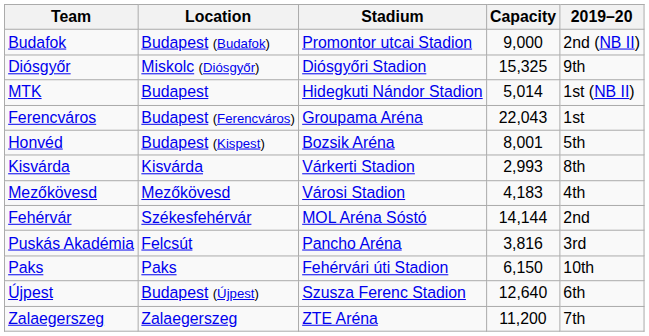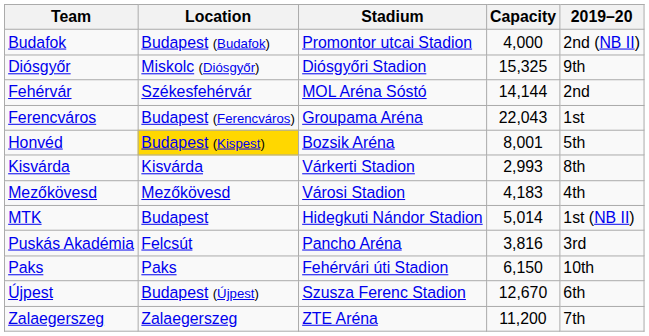Budafok | Capacity: 9,000 -> 4,000
rows swapped: Fehérvár <-> MTK
Honvéd | Location: no background -> gold background
Újpest | Capacity: 12,640 -> 12,670
